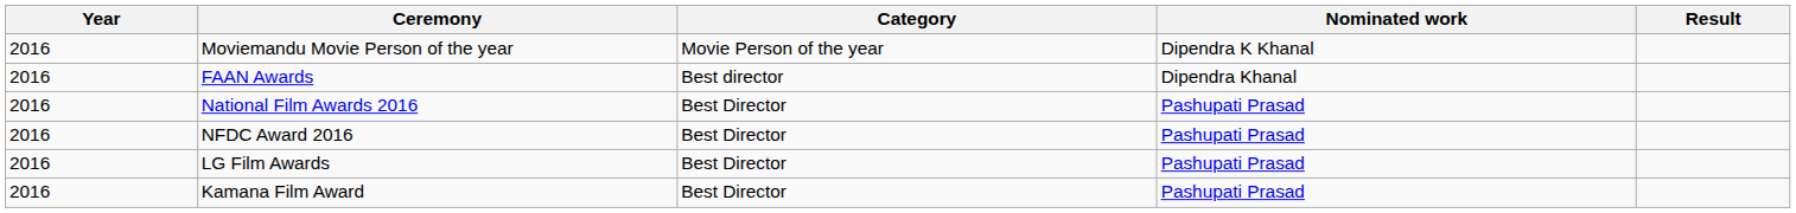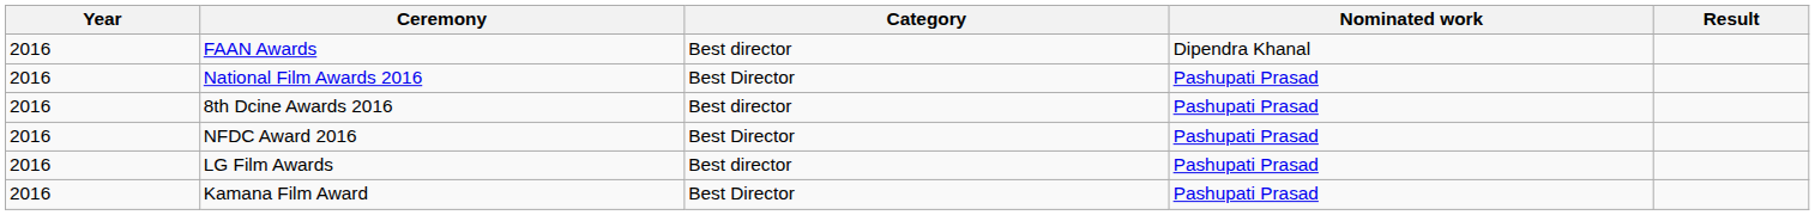- row: 2016 | Moviemandu Movie Person of the year | Movie Person of the year | Dipendra K Khanal
+ row: 2016 | 8th Dcine Awards 2016 | Best director | Pashupati Prasad
LG Film Awards | Category: Best Director -> Best director
